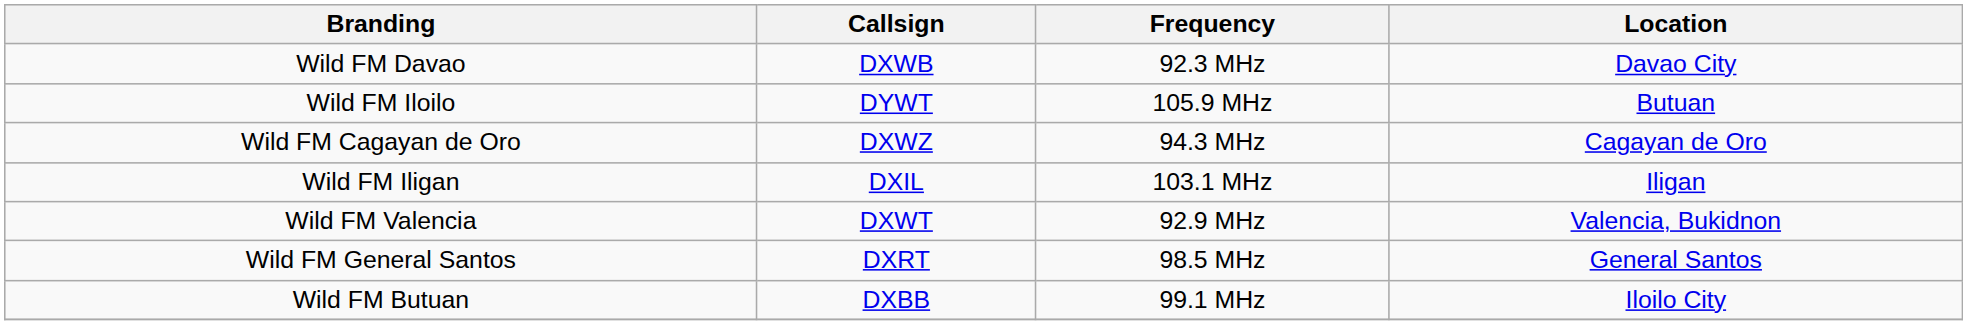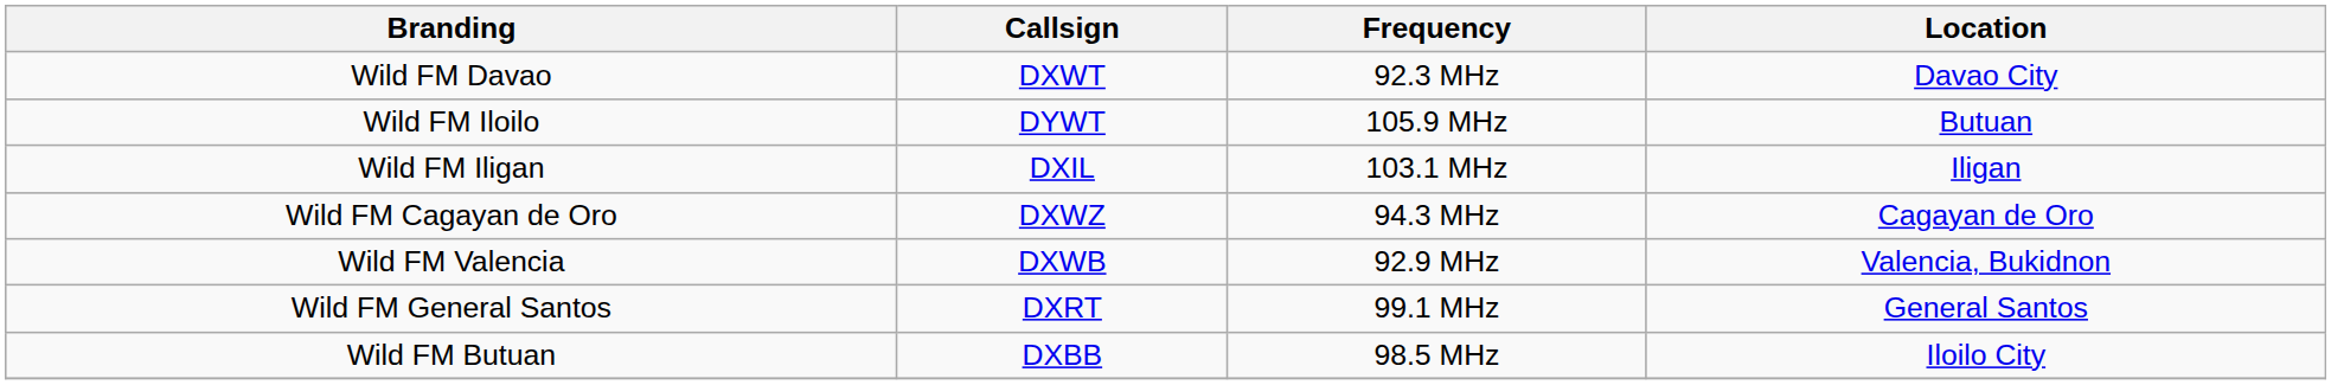Wild FM Davao | Callsign: DXWB -> DXWT
rows swapped: Wild FM Cagayan de Oro <-> Wild FM Iligan
Wild FM Valencia | Callsign: DXWT -> DXWB
Wild FM General Santos | Frequency: 98.5 MHz -> 99.1 MHz
Wild FM Butuan | Frequency: 99.1 MHz -> 98.5 MHz
